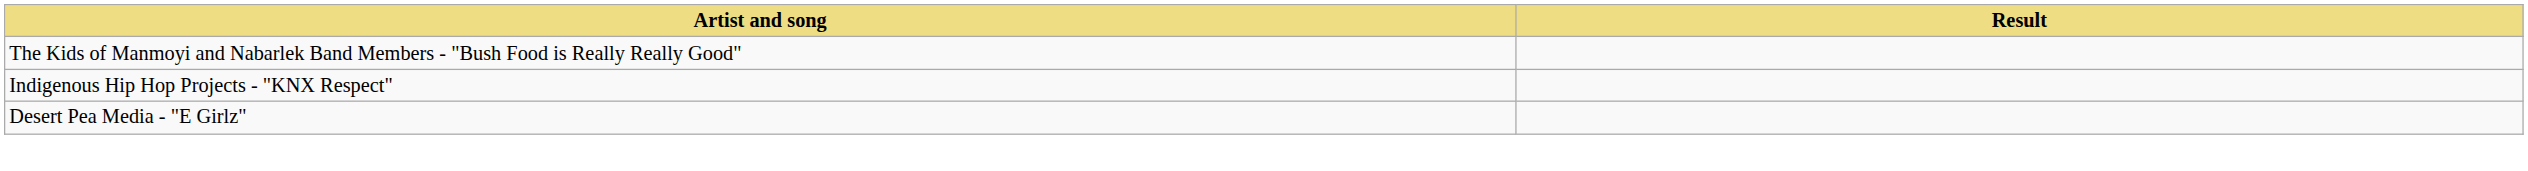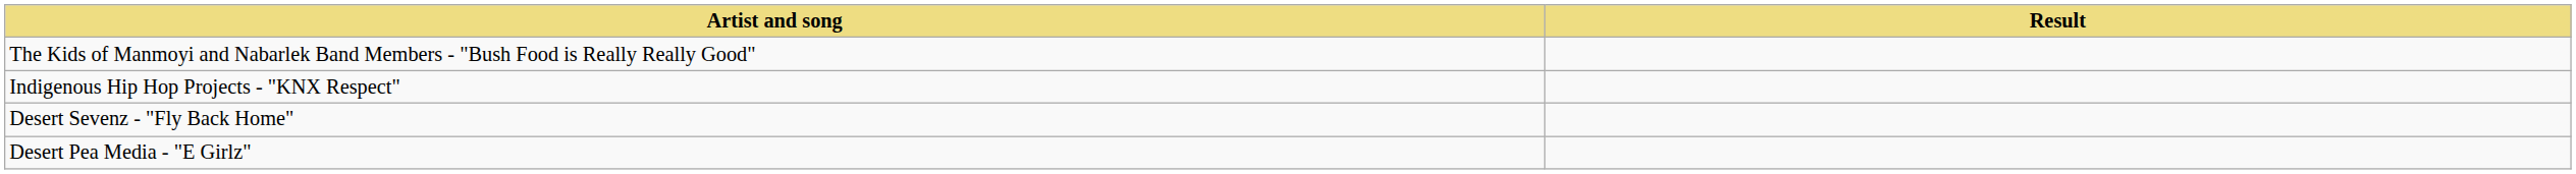+ row: Desert Sevenz - "Fly Back Home"
